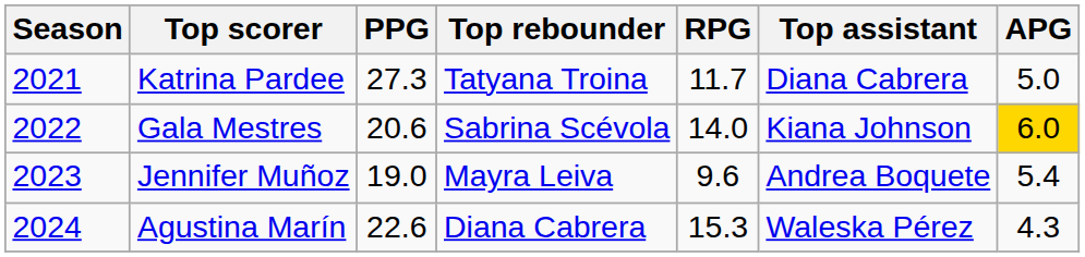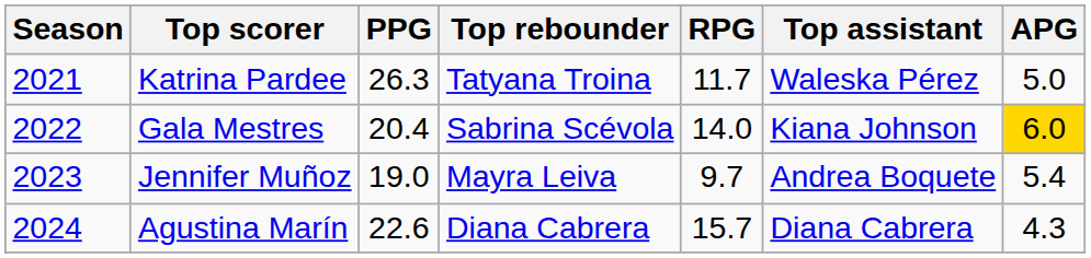Katrina Pardee | PPG: 27.3 -> 26.3
Katrina Pardee | Top assistant: Diana Cabrera -> Waleska Pérez
Gala Mestres | PPG: 20.6 -> 20.4
Jennifer Muñoz | RPG: 9.6 -> 9.7
Agustina Marín | RPG: 15.3 -> 15.7
Agustina Marín | Top assistant: Waleska Pérez -> Diana Cabrera
